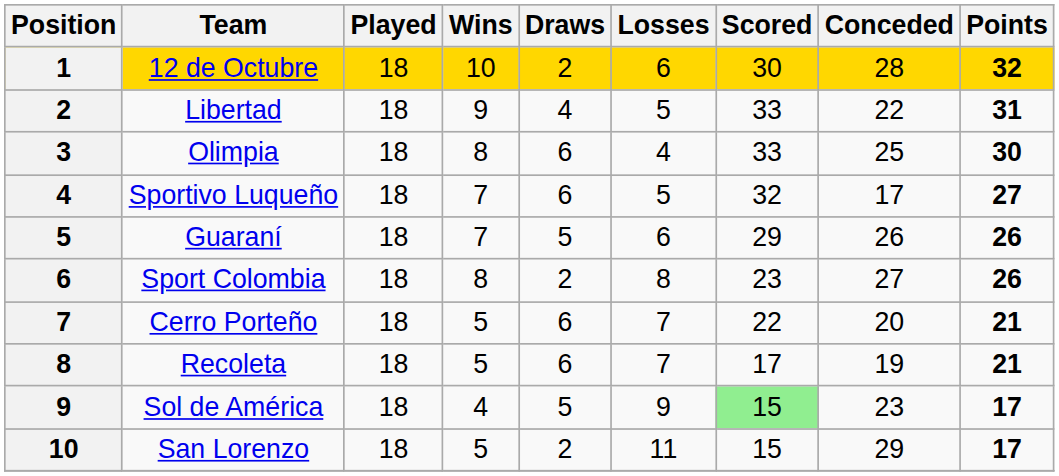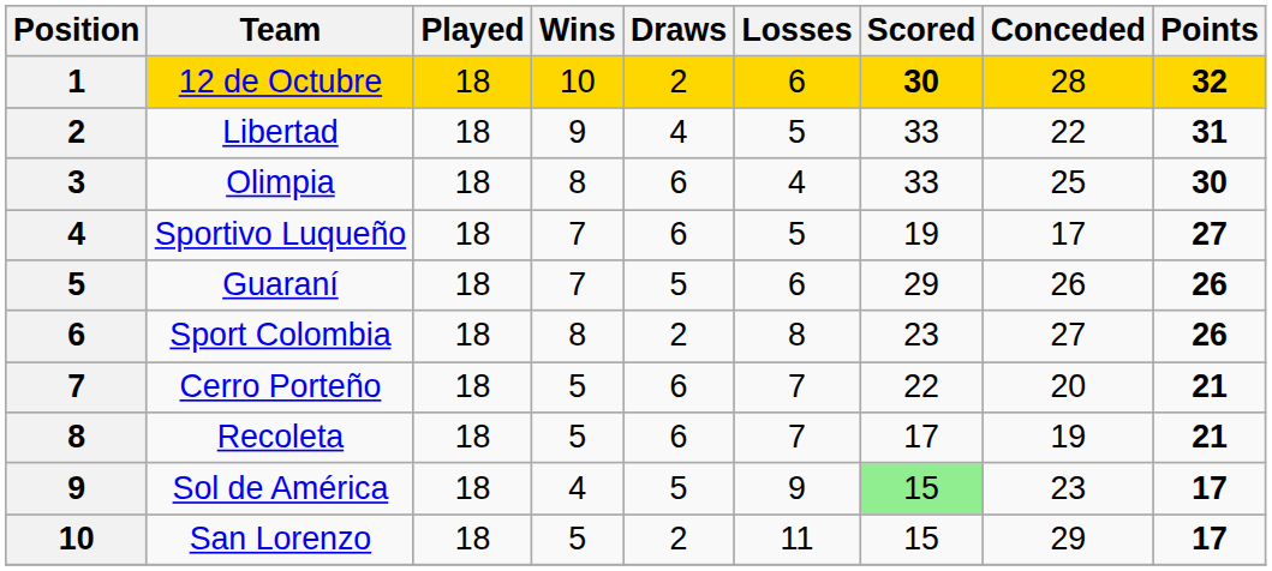12 de Octubre | Scored: normal -> bold
Sportivo Luqueño | Scored: 32 -> 19
